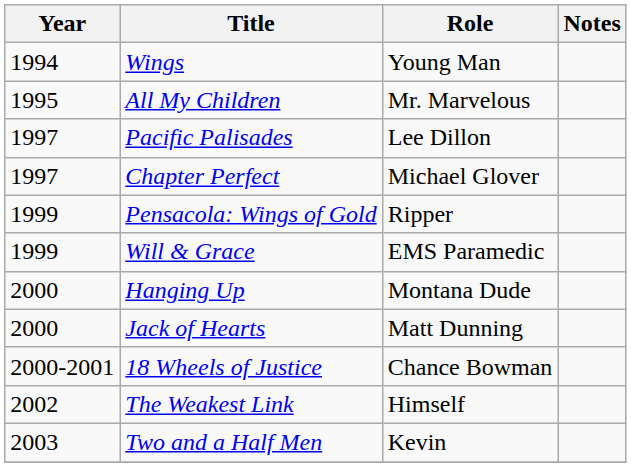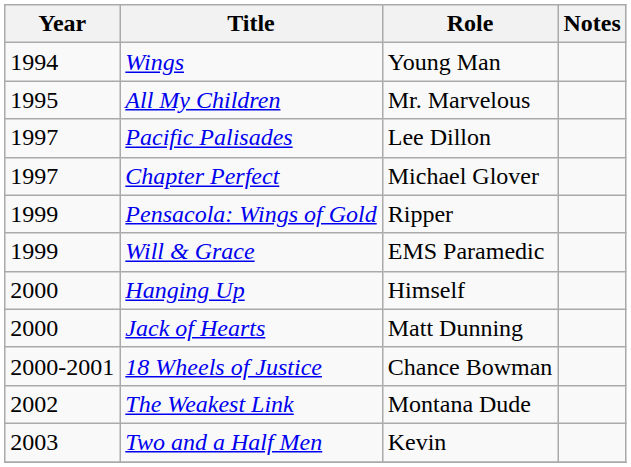Hanging Up | Role: Montana Dude -> Himself
The Weakest Link | Role: Himself -> Montana Dude
